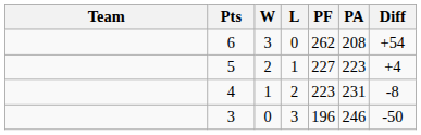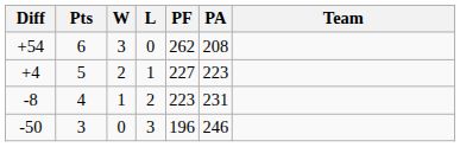columns swapped: Team <-> Diff
